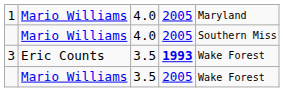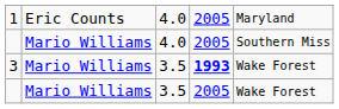1 | column 2: Mario Williams -> Eric Counts
3 | column 2: Eric Counts -> Mario Williams
